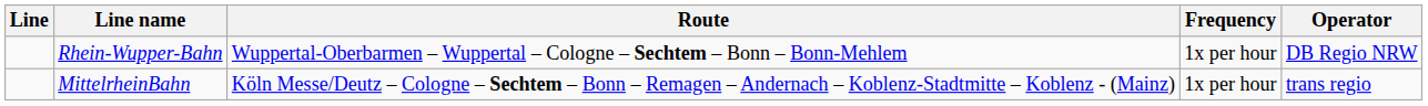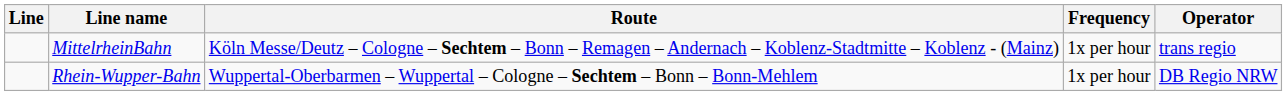rows swapped: MittelrheinBahn <-> Rhein-Wupper-Bahn
